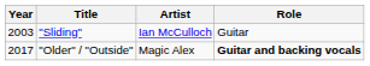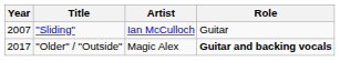"Sliding" | Year: 2003 -> 2007
